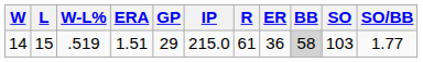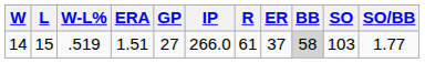14 | GP: 29 -> 27
14 | IP: 215.0 -> 266.0
14 | ER: 36 -> 37
